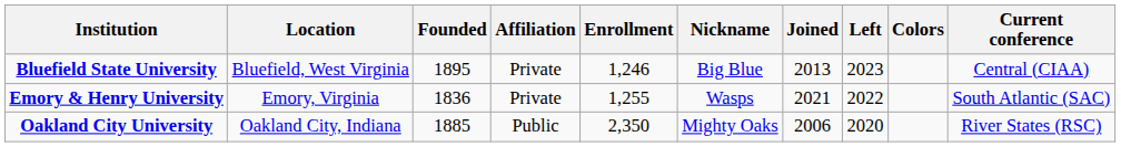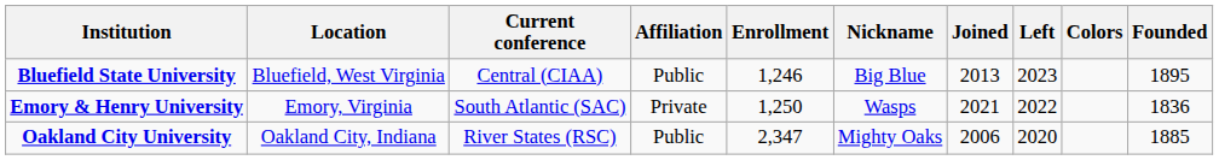columns swapped: Founded <-> Current conference
Bluefield State University | Affiliation: Private -> Public
Emory & Henry University | Enrollment: 1,255 -> 1,250
Oakland City University | Enrollment: 2,350 -> 2,347
